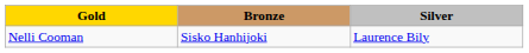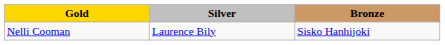columns swapped: Silver <-> Bronze
